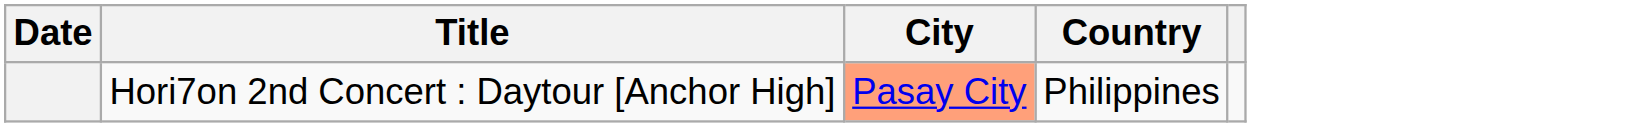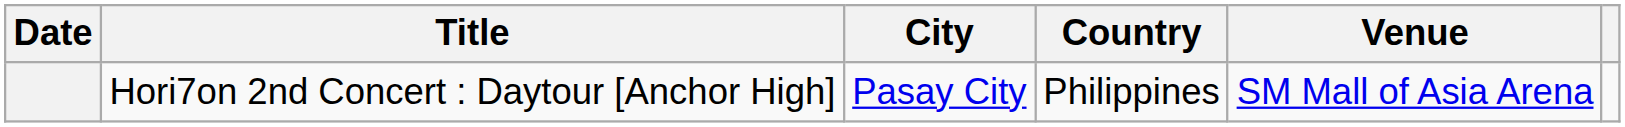+ column: Venue | SM Mall of Asia Arena
Hori7on 2nd Concert : Daytour [Anchor High] | City: lightsalmon background -> no background
